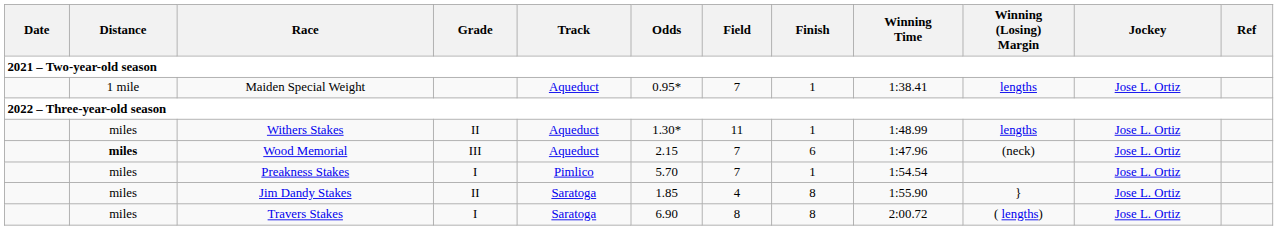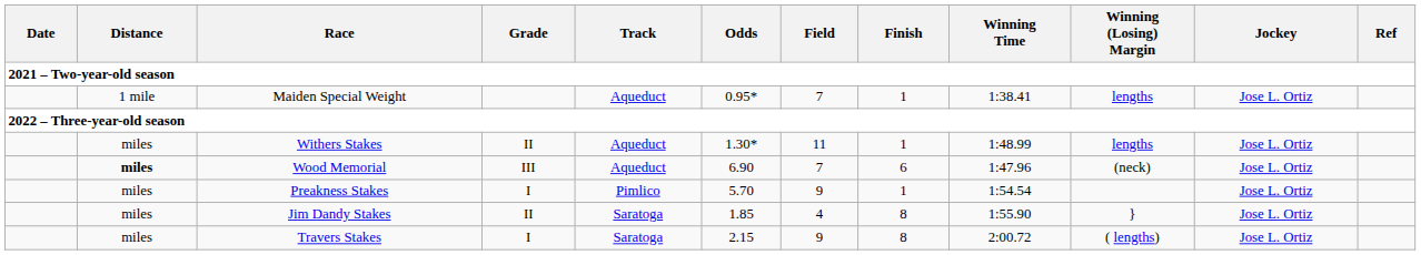Wood Memorial | Odds: 2.15 -> 6.90
Preakness Stakes | Field: 7 -> 9
Travers Stakes | Odds: 6.90 -> 2.15
Travers Stakes | Field: 8 -> 9
